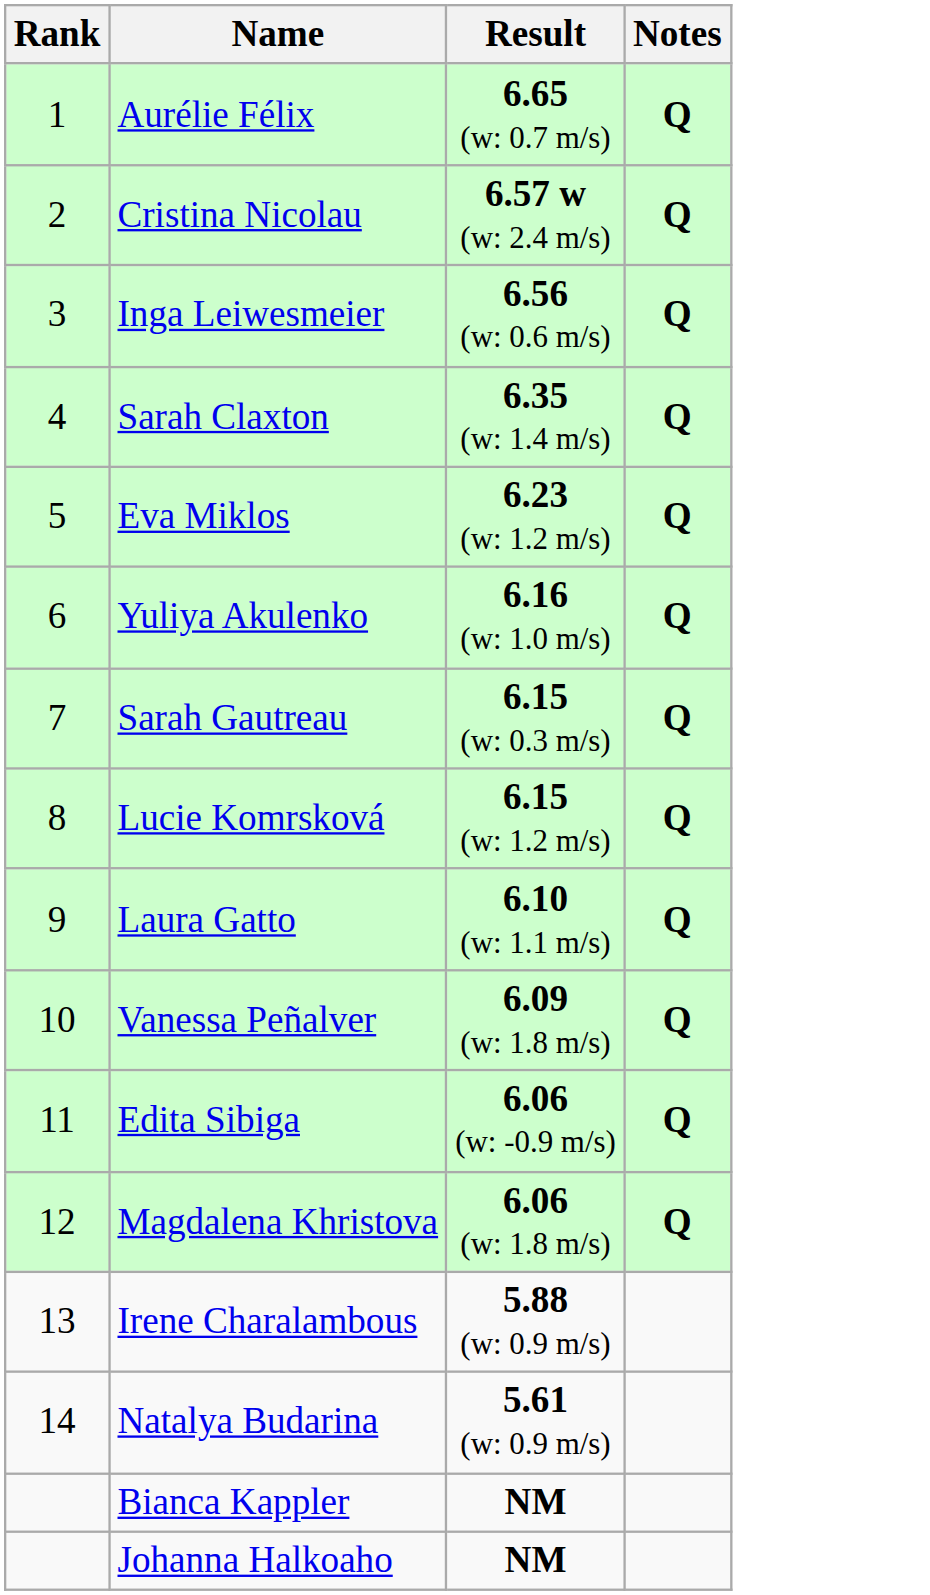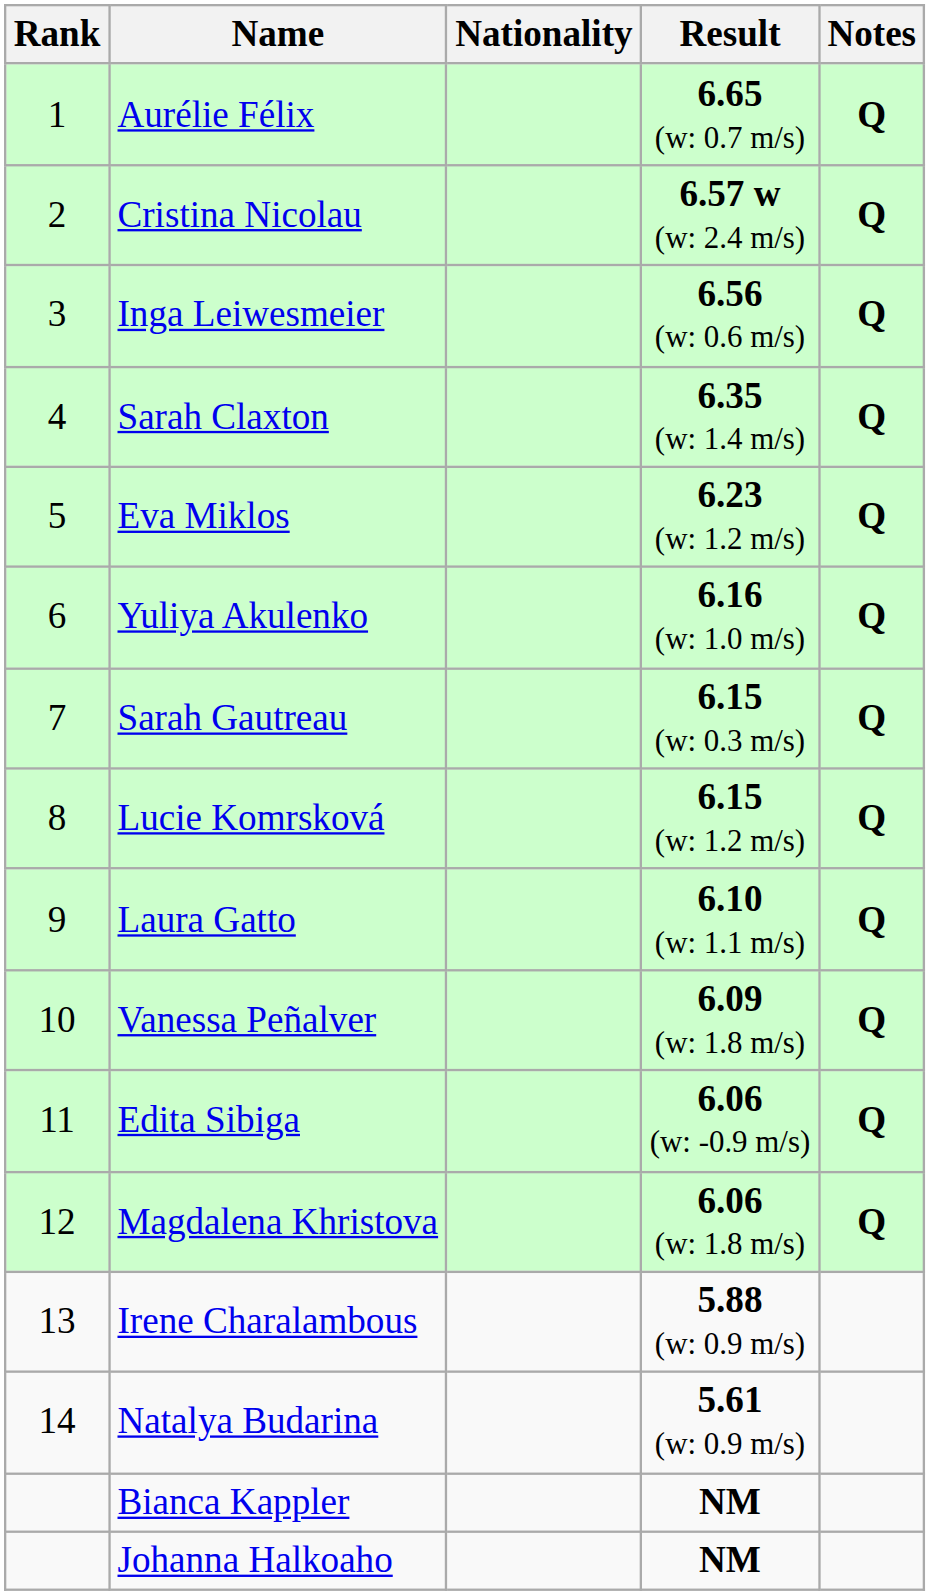+ column: Nationality
